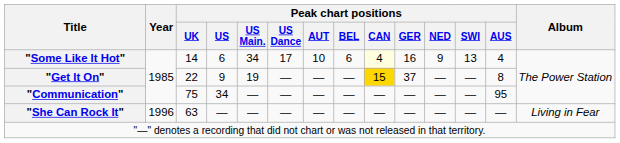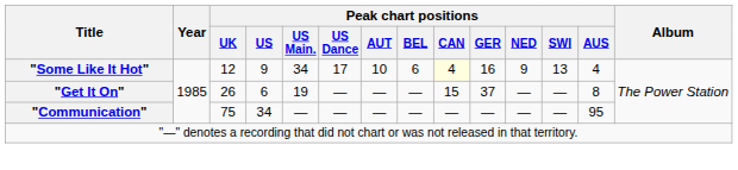"Some Like It Hot" | Peak chart positions / UK: 14 -> 12
"Some Like It Hot" | Peak chart positions / US: 6 -> 9
"Get It On" | Peak chart positions / UK: 22 -> 26
"Get It On" | Peak chart positions / US: 9 -> 6
"Get It On" | Peak chart positions / CAN: gold background -> no background
- row: "She Can Rock It" | 1996 | 63 | — | — | — | — | — | — | — | — | — | — | Living in Fear
